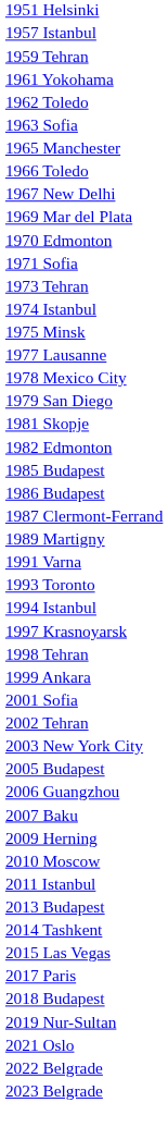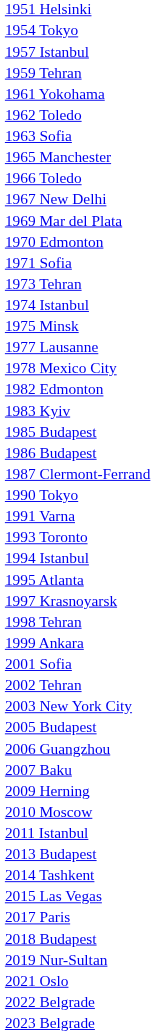+ row: 1954 Tokyo
- row: 1979 San Diego
- row: 1981 Skopje
+ row: 1983 Kyiv
- row: 1989 Martigny
+ row: 1990 Tokyo
+ row: 1995 Atlanta
